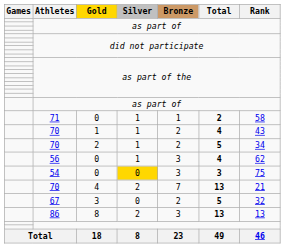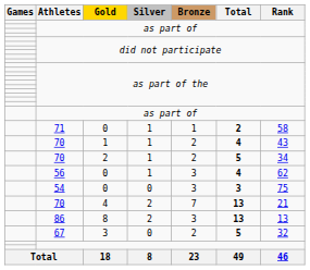54 | Silver: gold background -> no background
rows swapped: 67 <-> 86
